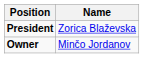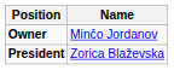rows swapped: Owner <-> President
